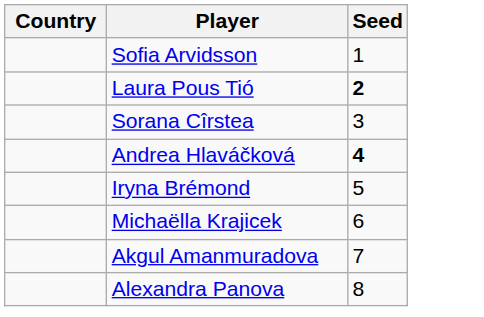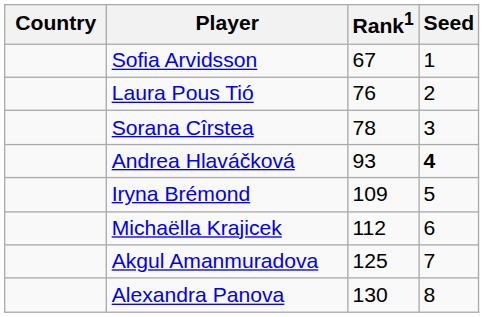+ column: Rank1 | 67 | 76 | 78 | 93 | 109 | 112 | 125 | 130
Laura Pous Tió | Seed: bold -> normal
